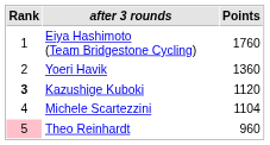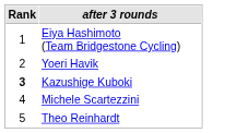- column: Points | 1760 | 1360 | 1120 | 1104 | 960
Theo Reinhardt | Rank: pink background -> no background
